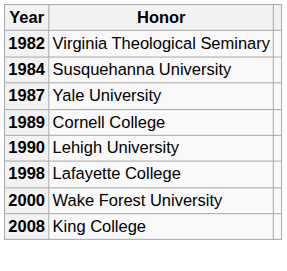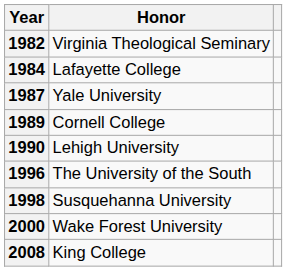1984 | Honor: Susquehanna University -> Lafayette College
+ row: 1996 | The University of the South
1998 | Honor: Lafayette College -> Susquehanna University
